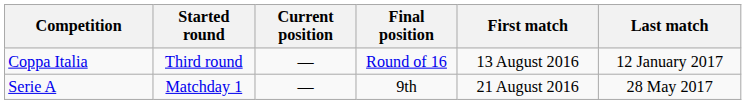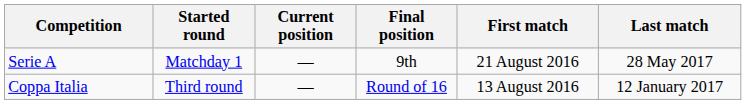rows swapped: Serie A <-> Coppa Italia
